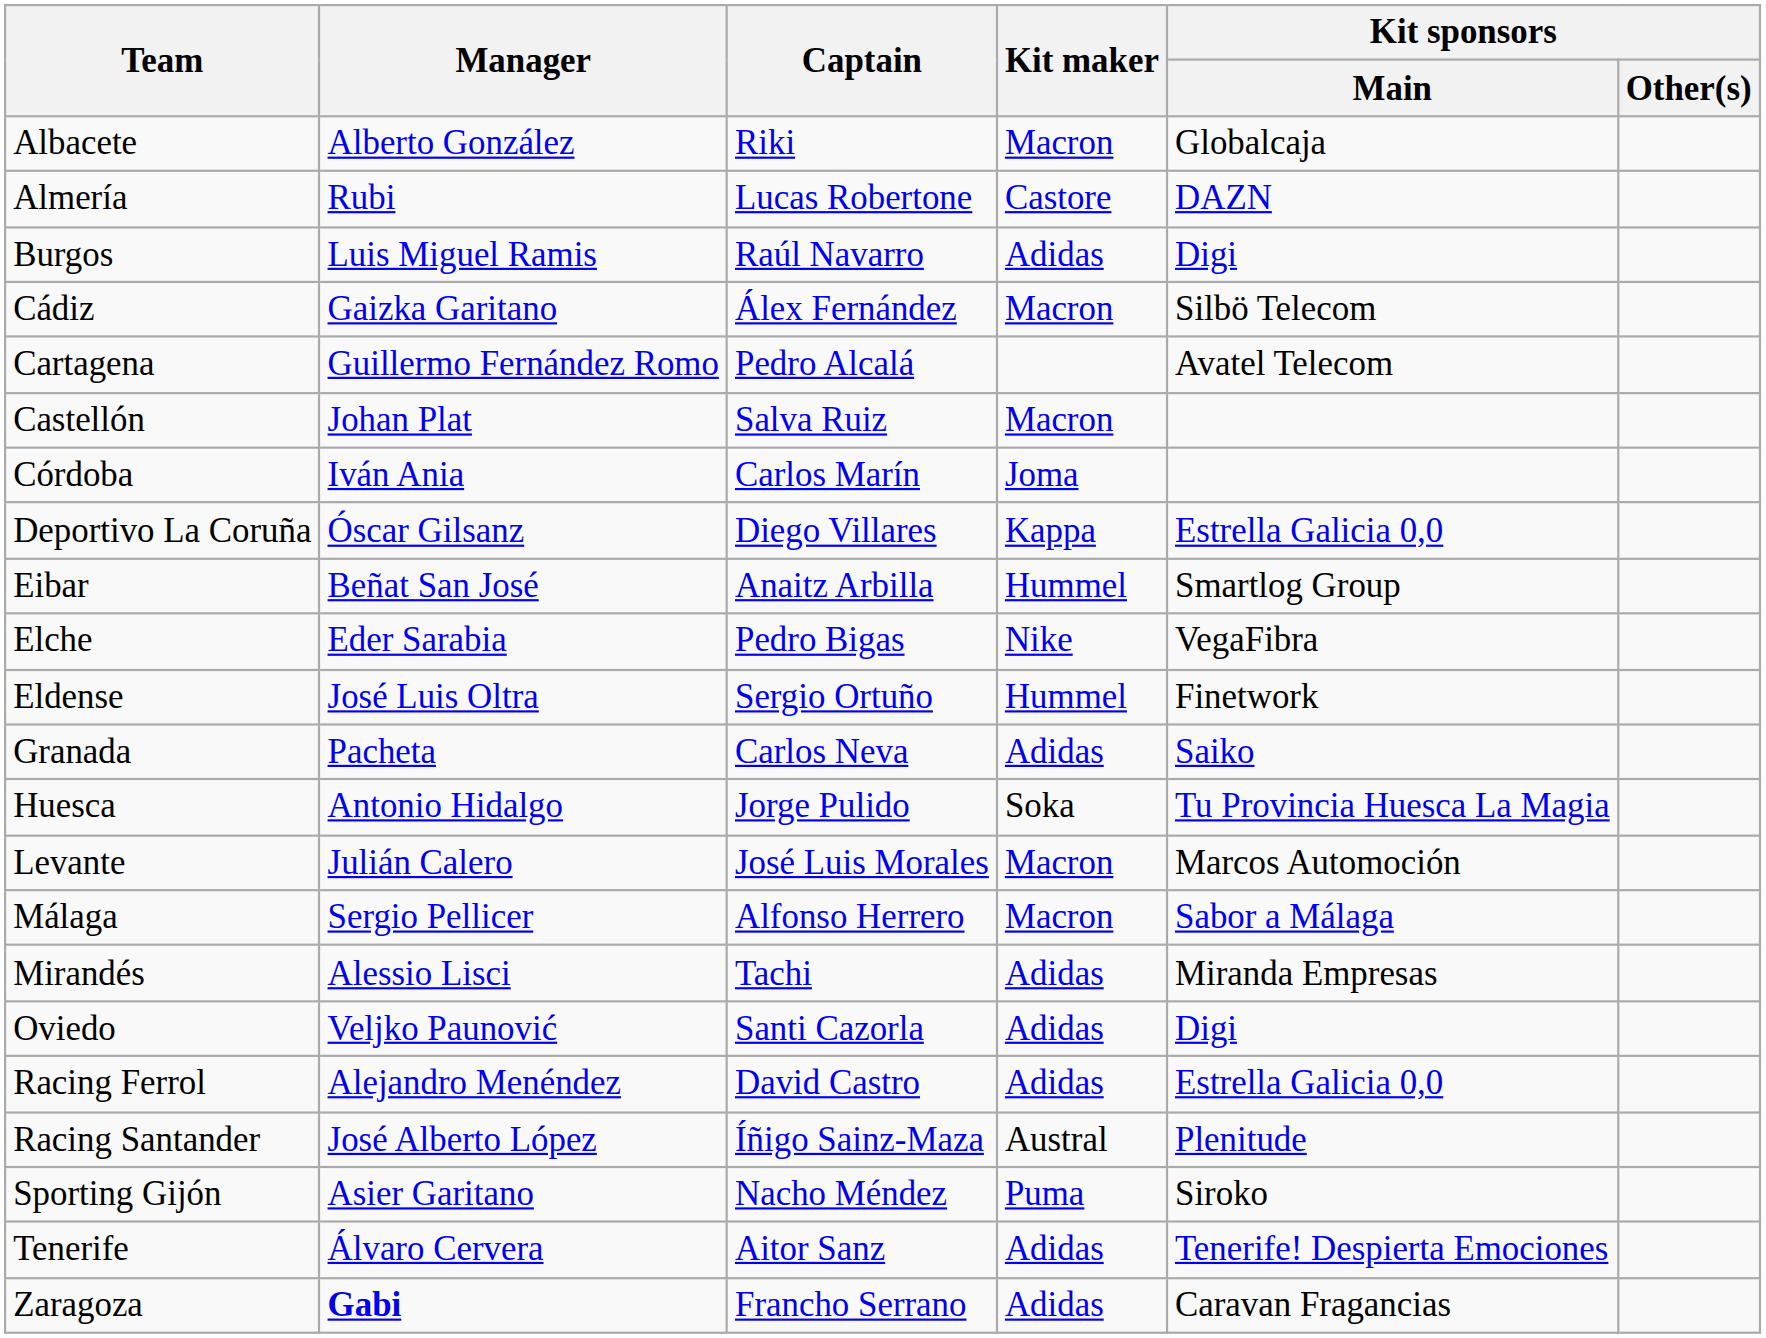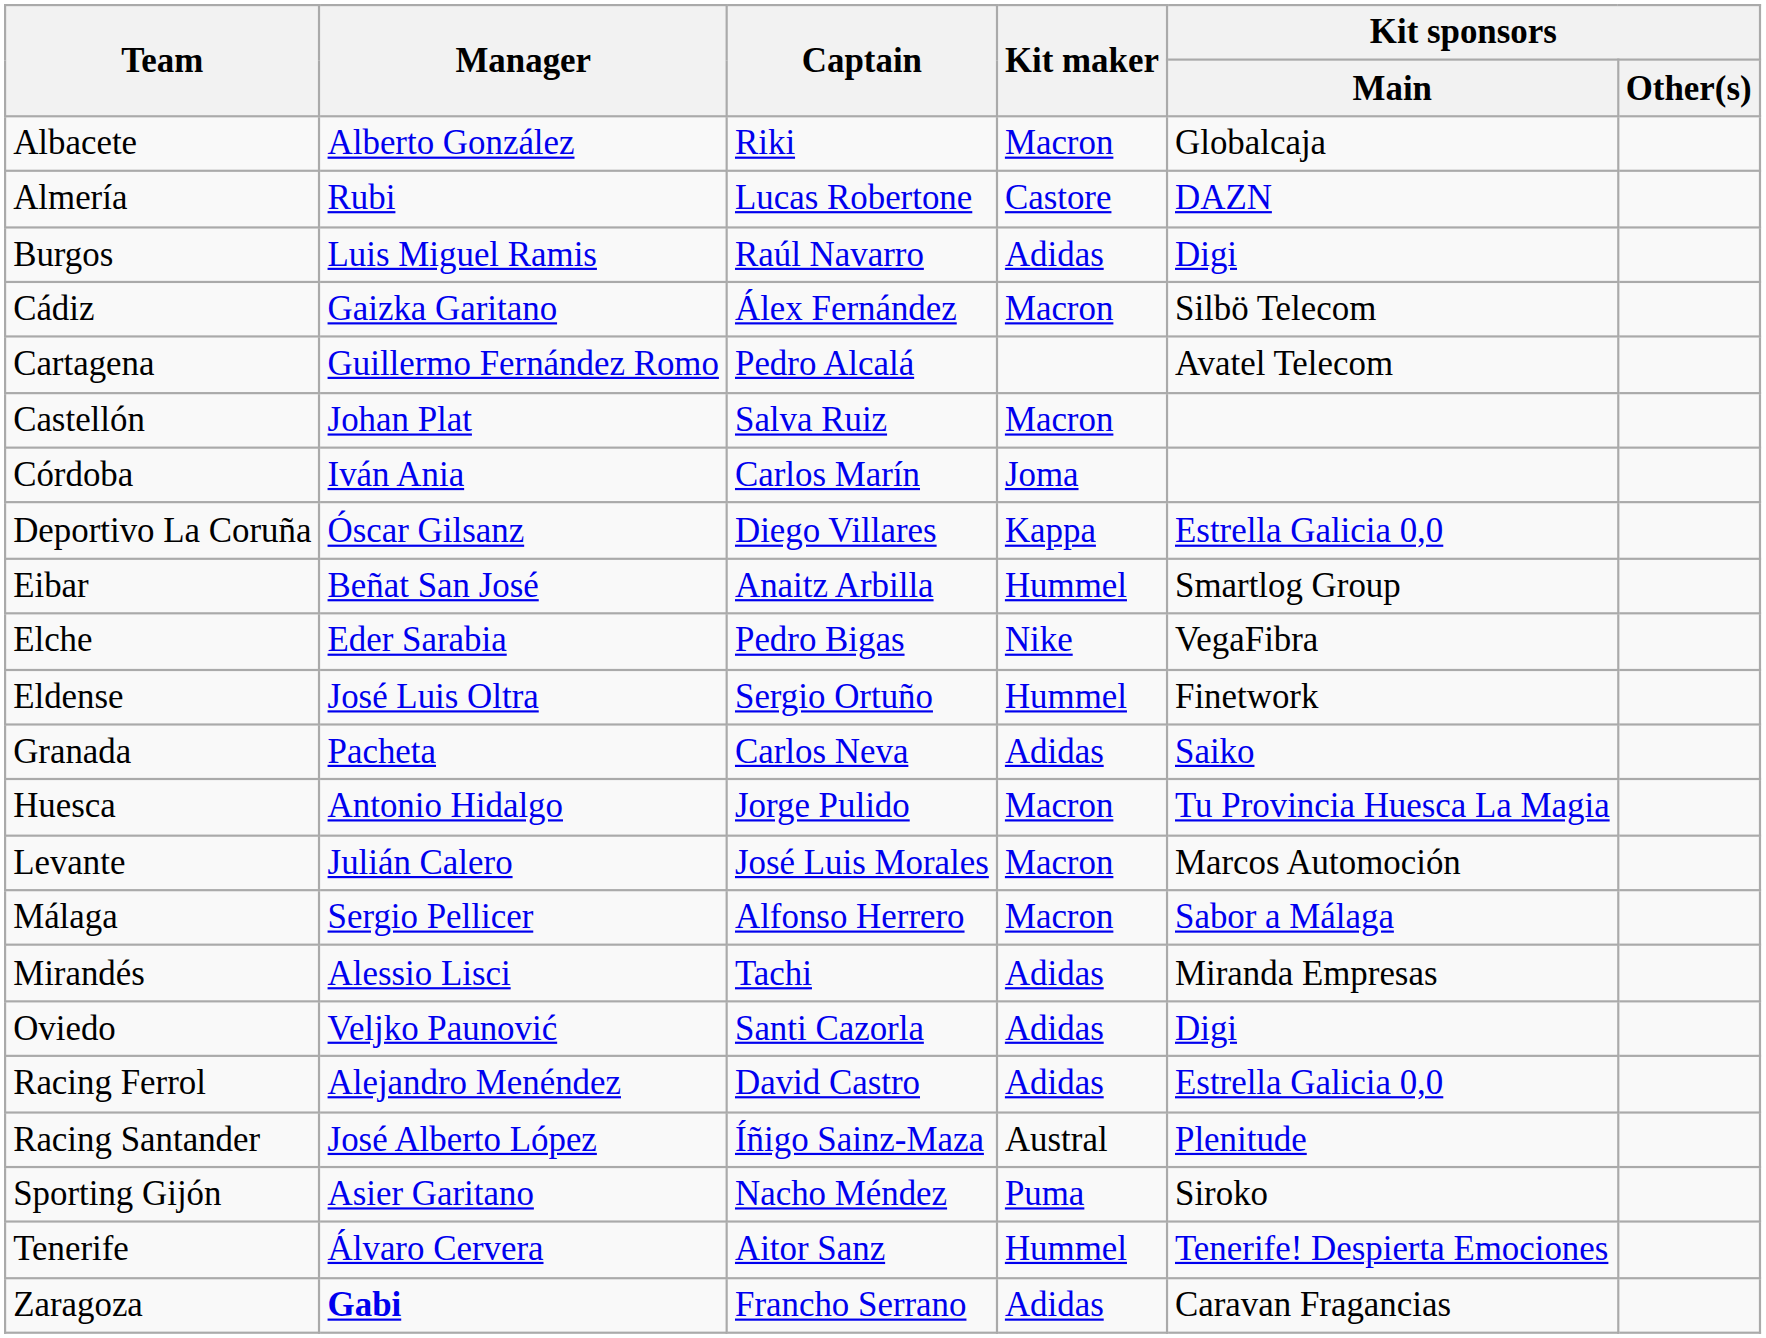Huesca | Kit maker: Soka -> Macron
Tenerife | Kit maker: Adidas -> Hummel
